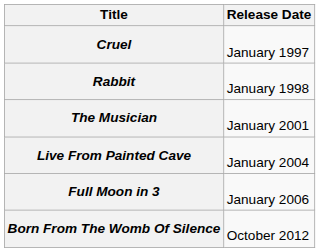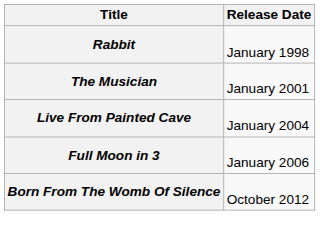- row: Cruel | January 1997
